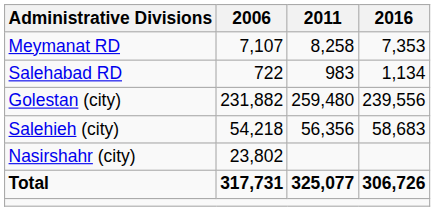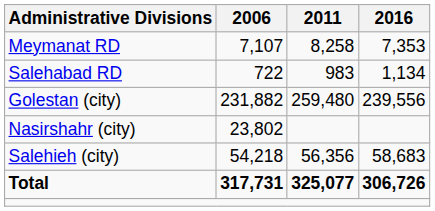rows swapped: Nasirshahr (city) <-> Salehieh (city)
